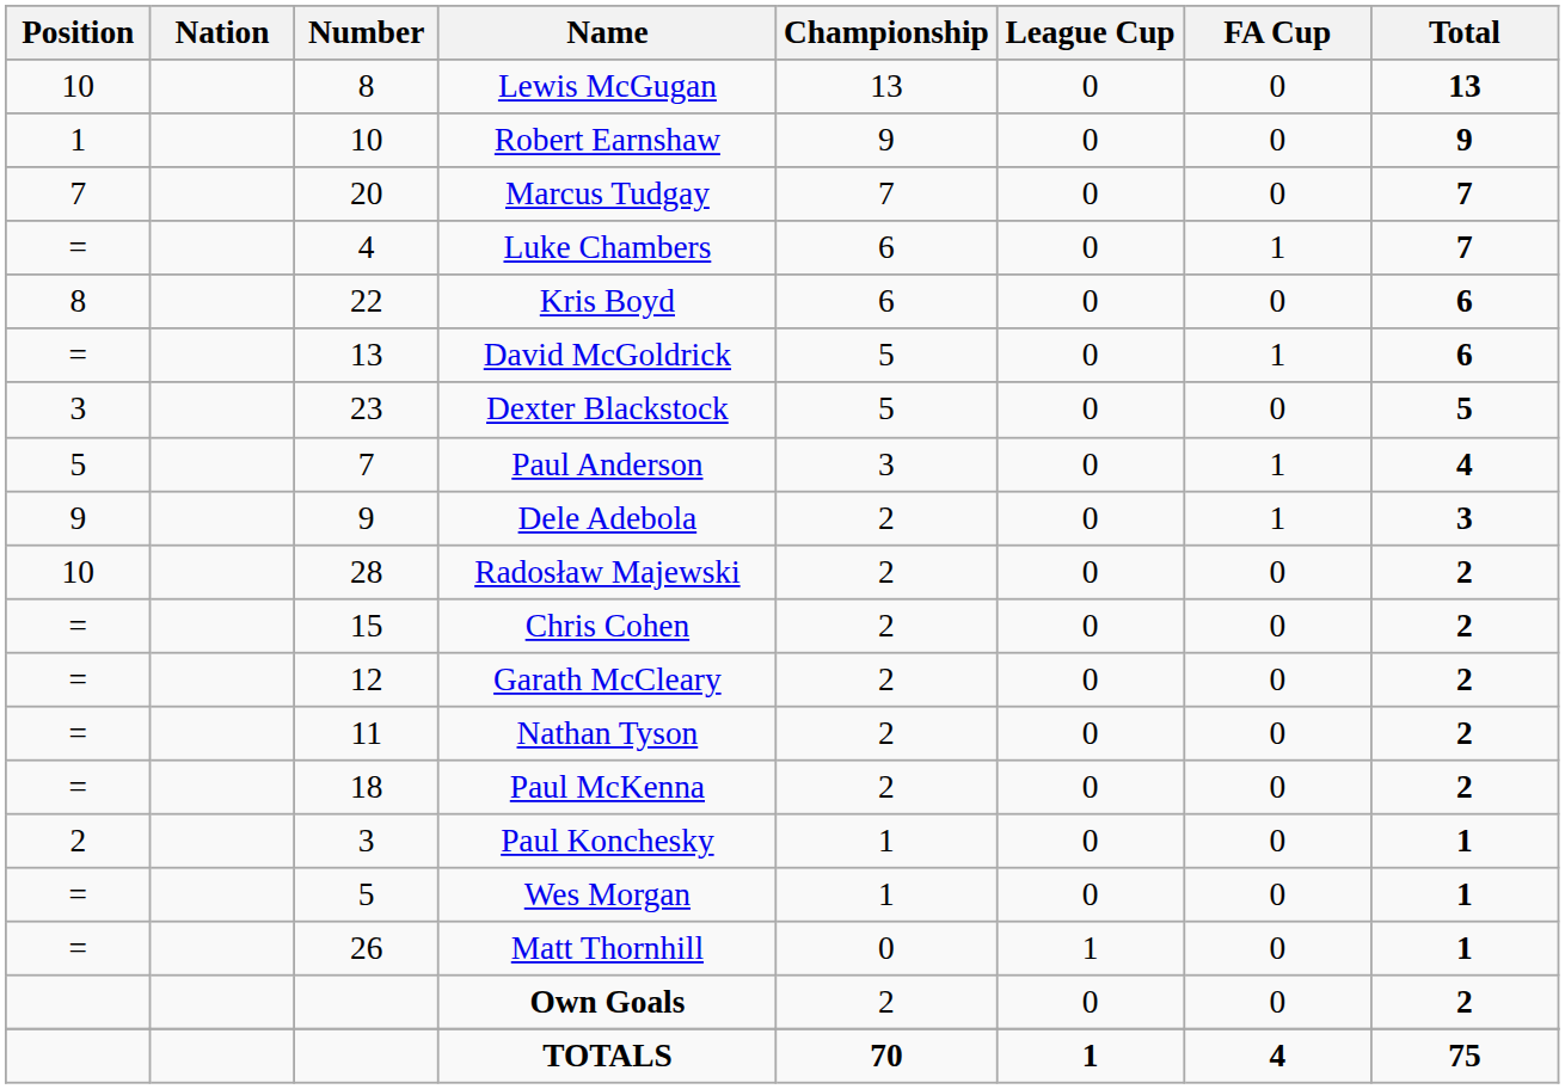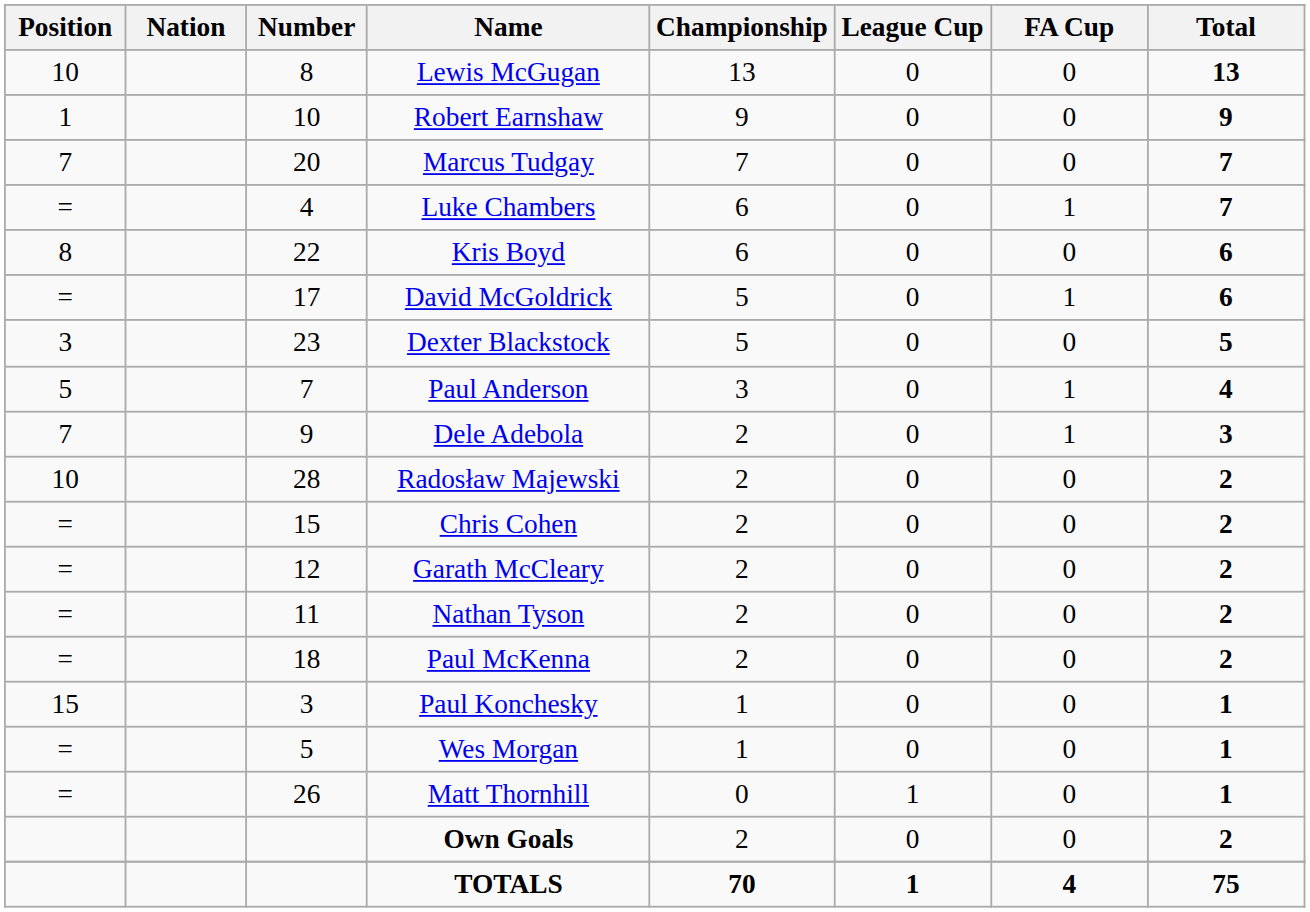David McGoldrick | Number: 13 -> 17
Dele Adebola | Position: 9 -> 7
Paul Konchesky | Position: 2 -> 15
